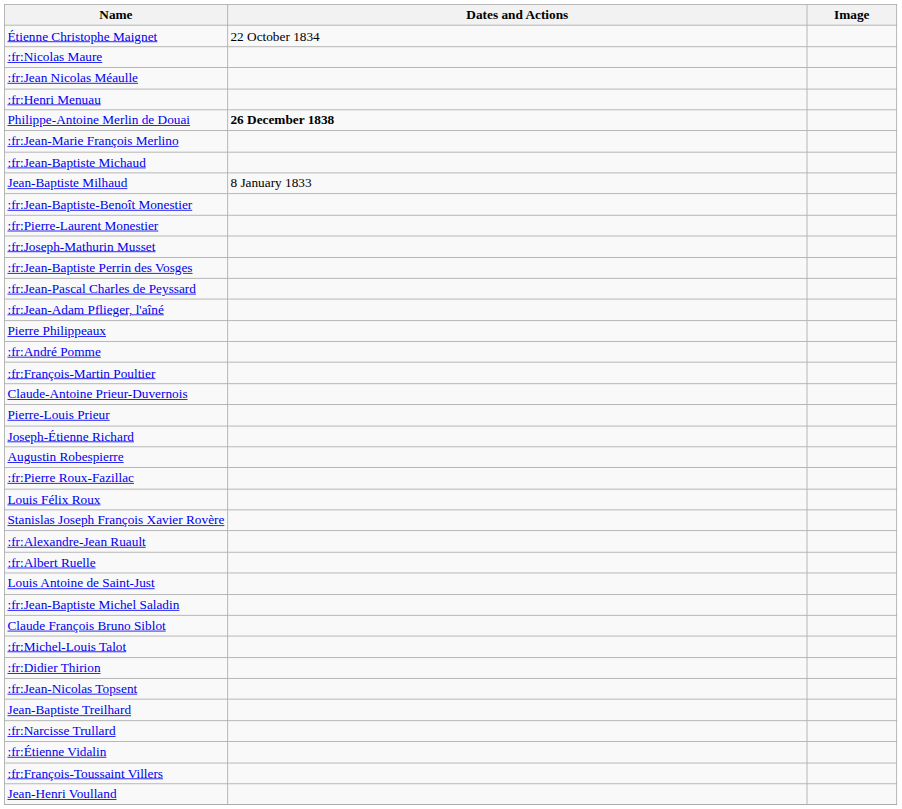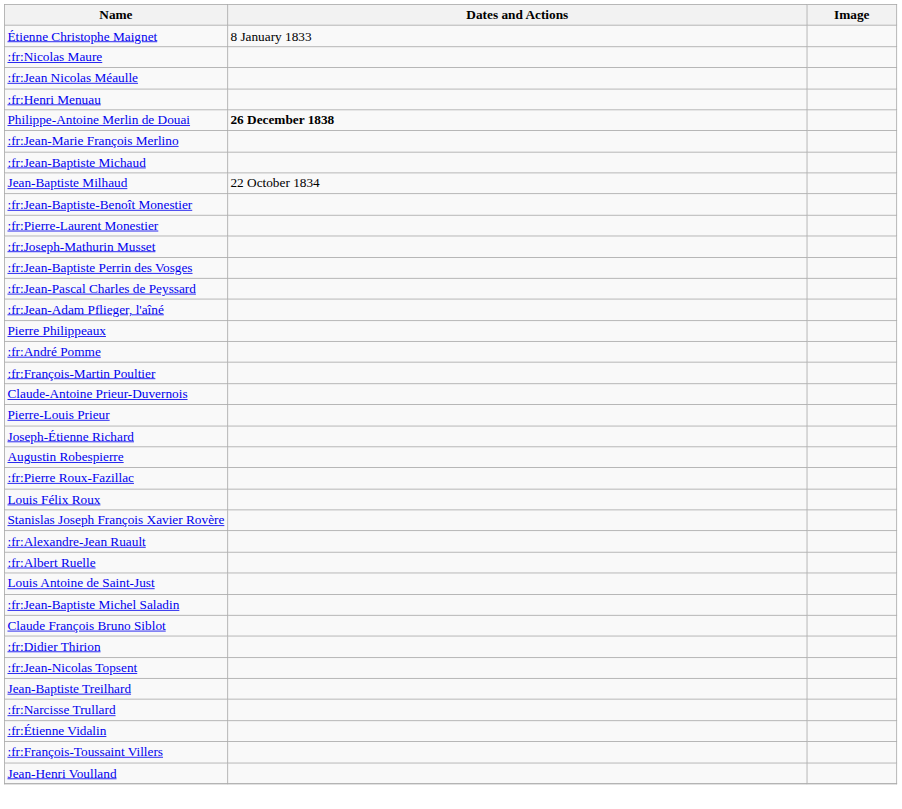Étienne Christophe Maignet | Dates and Actions: 22 October 1834 -> 8 January 1833
Jean-Baptiste Milhaud | Dates and Actions: 8 January 1833 -> 22 October 1834
- row: :fr:Michel-Louis Talot
